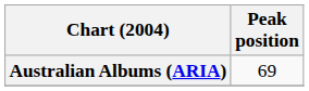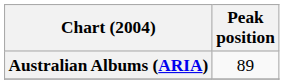Australian Albums (ARIA) | Peak position: 69 -> 89
